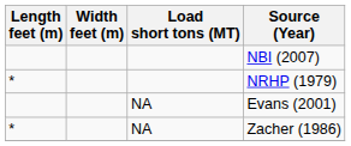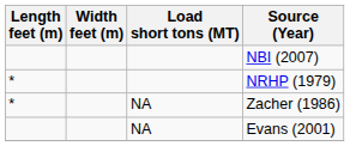rows swapped: Evans (2001) <-> Zacher (1986)
